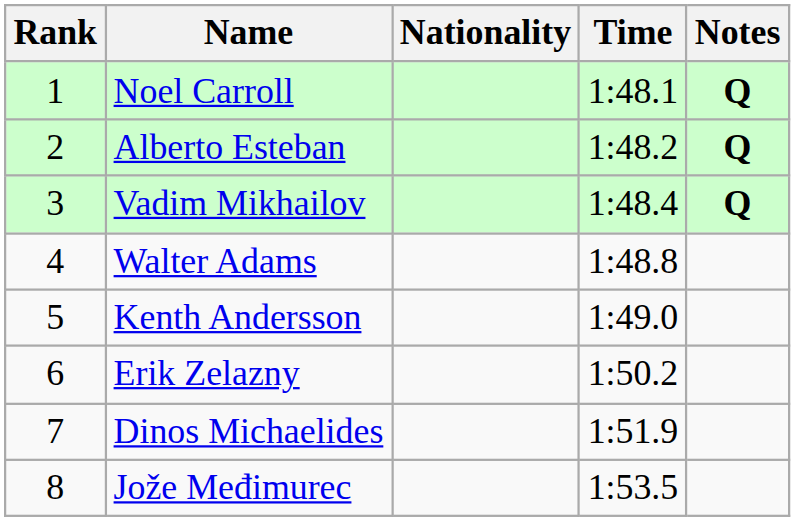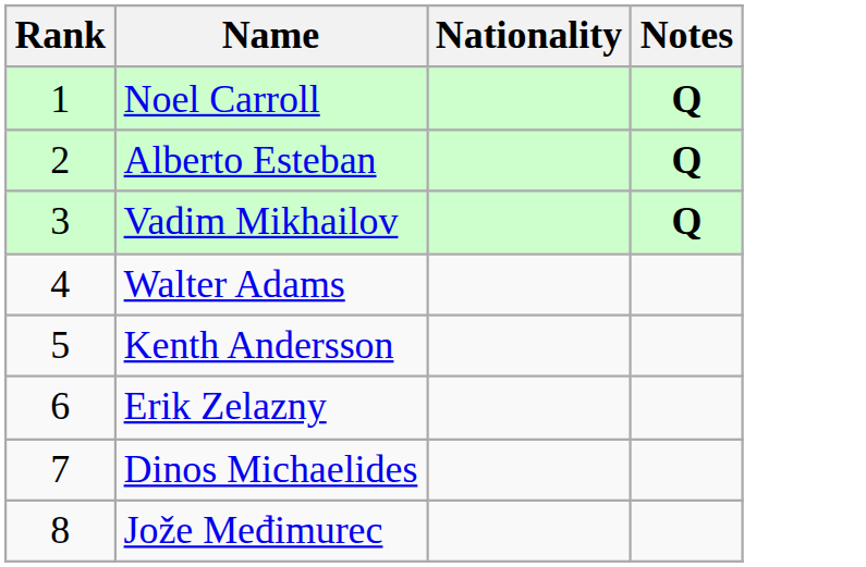- column: Time | 1:48.1 | 1:48.2 | 1:48.4 | 1:48.8 | 1:49.0 | 1:50.2 | 1:51.9 | 1:53.5
